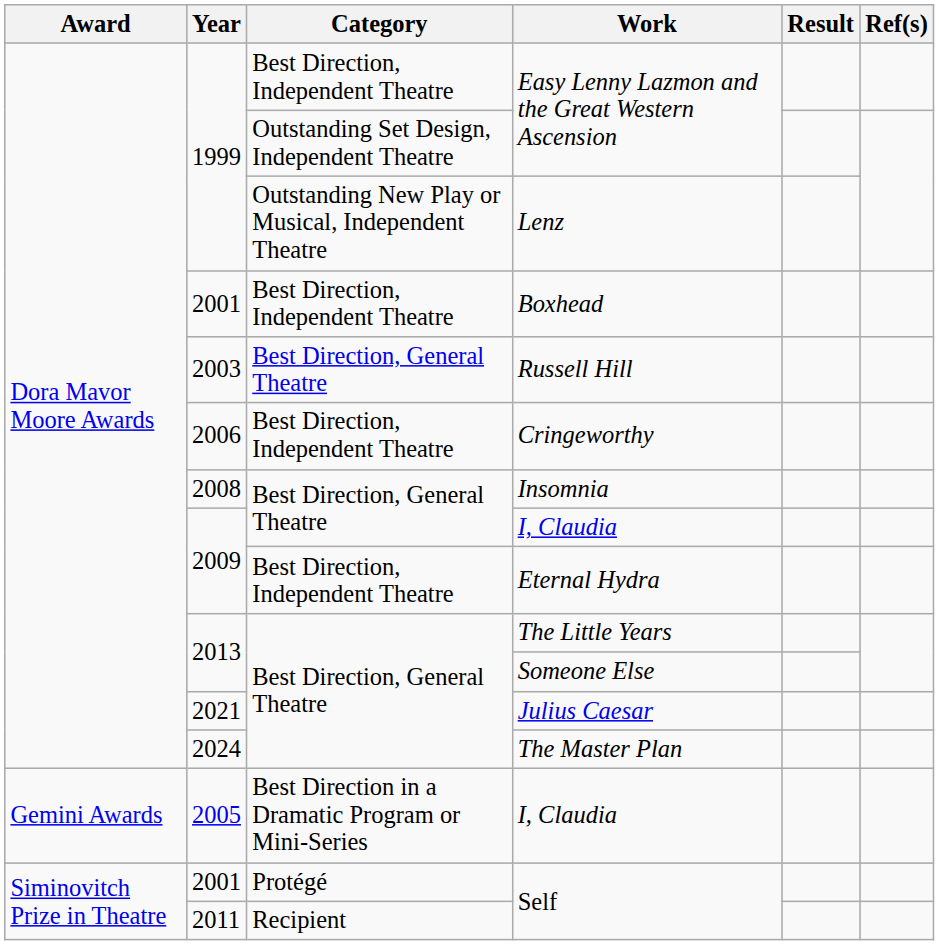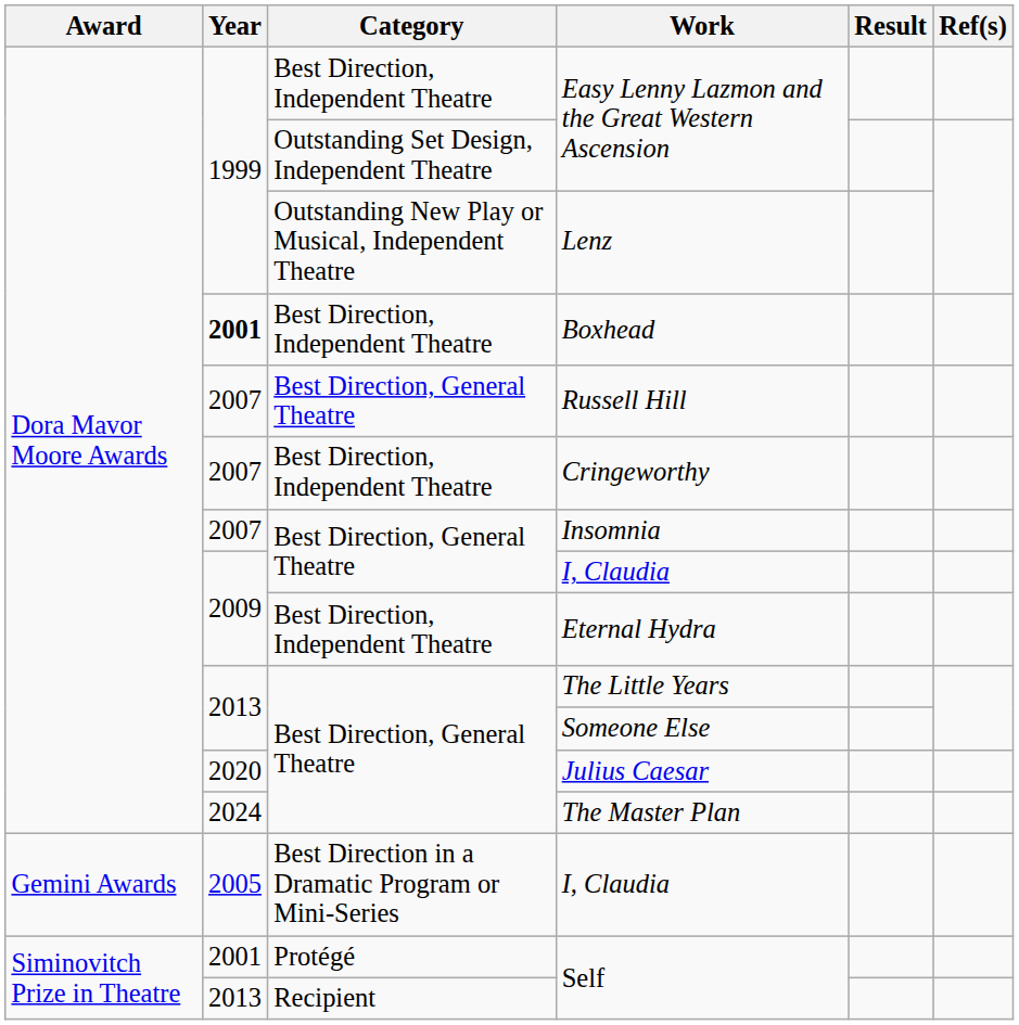Boxhead | Year: normal -> bold
Russell Hill | Year: 2003 -> 2007
Cringeworthy | Year: 2006 -> 2007
Insomnia | Year: 2008 -> 2007
Julius Caesar | Year: 2021 -> 2020
Recipient / Self | Year: 2011 -> 2013
